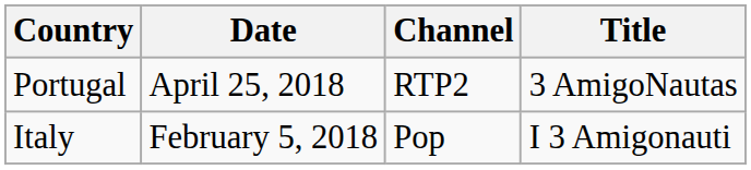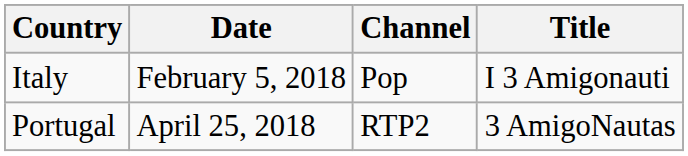rows swapped: Italy <-> Portugal
